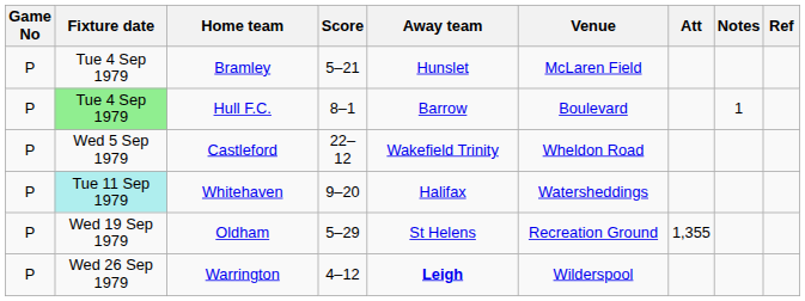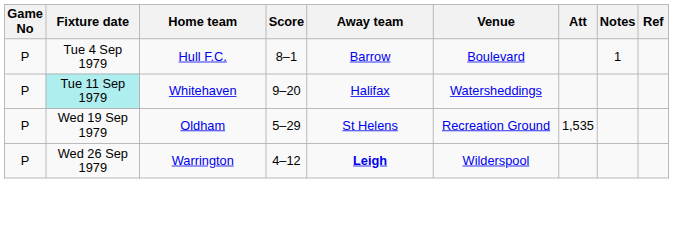- row: P | Tue 4 Sep 1979 | Bramley | 5–21 | Hunslet | McLaren Field
Hull F.C. | Fixture date: lightgreen background -> no background
- row: P | Wed 5 Sep 1979 | Castleford | 22–12 | Wakefield Trinity | Wheldon Road
Oldham | Att: 1,355 -> 1,535
